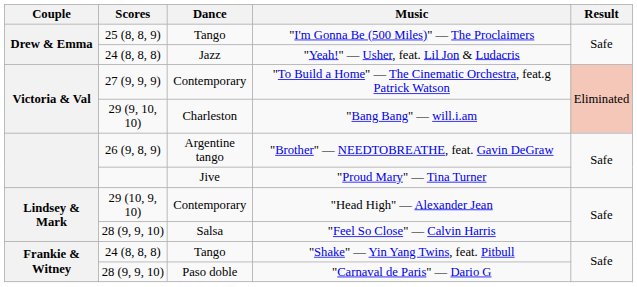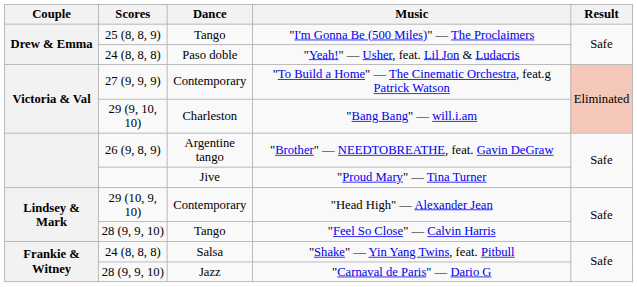"Yeah!" — Usher, feat. Lil Jon & Ludacris | Dance: Jazz -> Paso doble
"Feel So Close" — Calvin Harris | Dance: Salsa -> Tango
"Shake" — Yin Yang Twins, feat. Pitbull | Dance: Tango -> Salsa
"Carnaval de Paris" — Dario G | Dance: Paso doble -> Jazz
